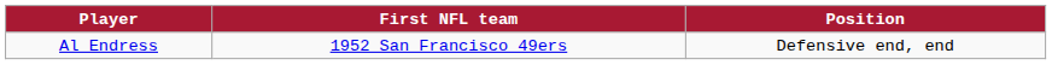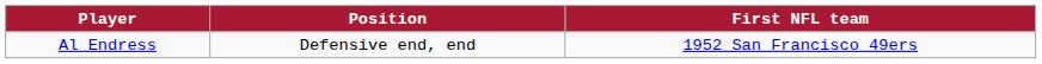columns swapped: Position <-> First NFL team
